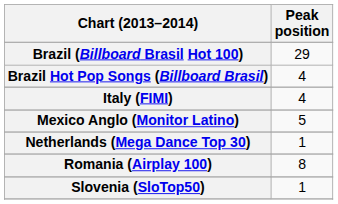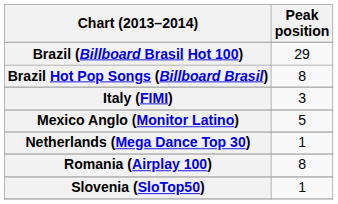Brazil Hot Pop Songs (Billboard Brasil) | Peak position: 4 -> 8
Italy (FIMI) | Peak position: 4 -> 3
